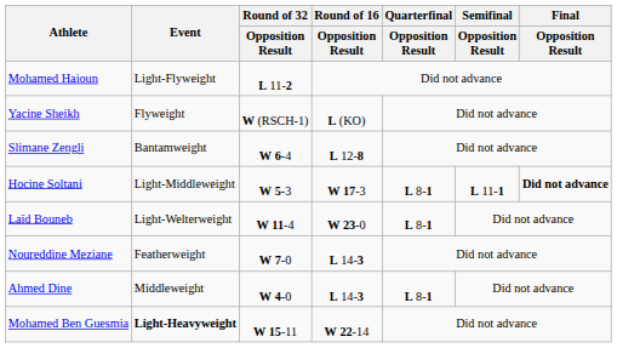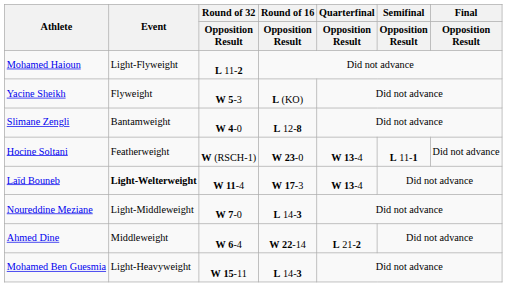Yacine Sheikh | Round of 32 / Opposition Result: W (RSCH-1) -> W 5-3
Slimane Zengli | Round of 32 / Opposition Result: W 6-4 -> W 4-0
Hocine Soltani | Event: Light-Middleweight -> Featherweight
Hocine Soltani | Round of 32 / Opposition Result: W 5-3 -> W (RSCH-1)
Hocine Soltani | Round of 16 / Opposition Result: W 17-3 -> W 23-0
Hocine Soltani | Quarterfinal / Opposition Result: L 8-1 -> W 13-4
Hocine Soltani | Final / Opposition Result: bold -> normal
Laïd Bouneb | Event: normal -> bold
Laïd Bouneb | Round of 16 / Opposition Result: W 23-0 -> W 17-3
Laïd Bouneb | Quarterfinal / Opposition Result: L 8-1 -> W 13-4
Noureddine Meziane | Event: Featherweight -> Light-Middleweight
Ahmed Dine | Round of 32 / Opposition Result: W 4-0 -> W 6-4
Ahmed Dine | Round of 16 / Opposition Result: L 14-3 -> W 22-14
Ahmed Dine | Quarterfinal / Opposition Result: L 8-1 -> L 21-2
Mohamed Ben Guesmia | Event: bold -> normal
Mohamed Ben Guesmia | Round of 16 / Opposition Result: W 22-14 -> L 14-3
